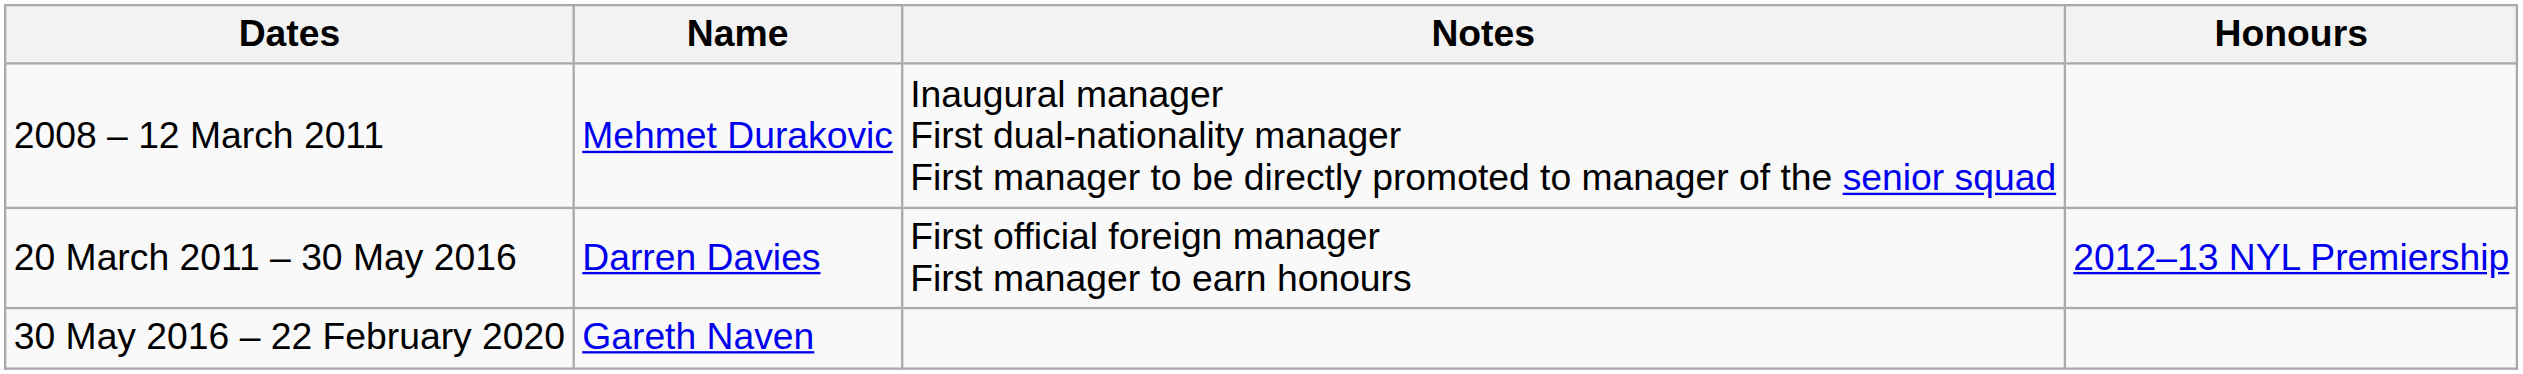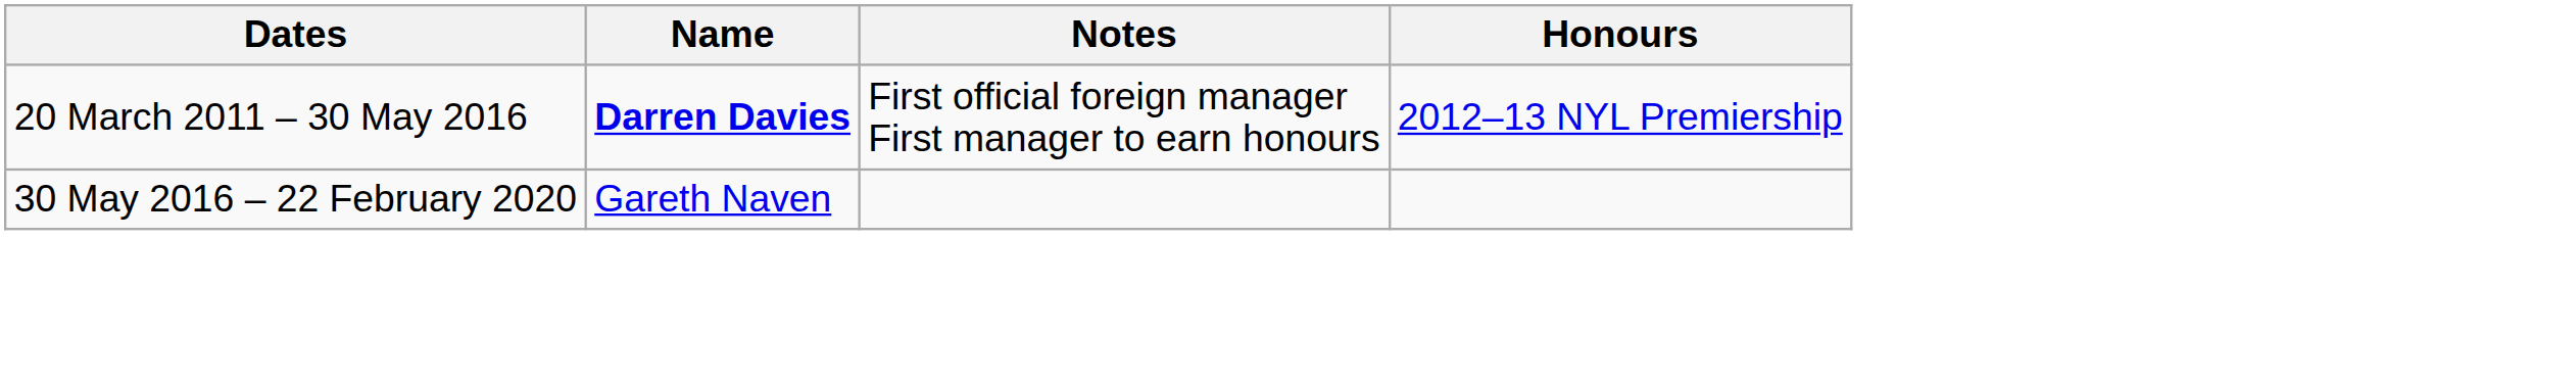- row: 2008 – 12 March 2011 | Mehmet Durakovic | Inaugural manager First dual-nationality manager First manager to be directly promoted to manager of the senior squad
20 March 2011 – 30 May 2016 | Name: normal -> bold
